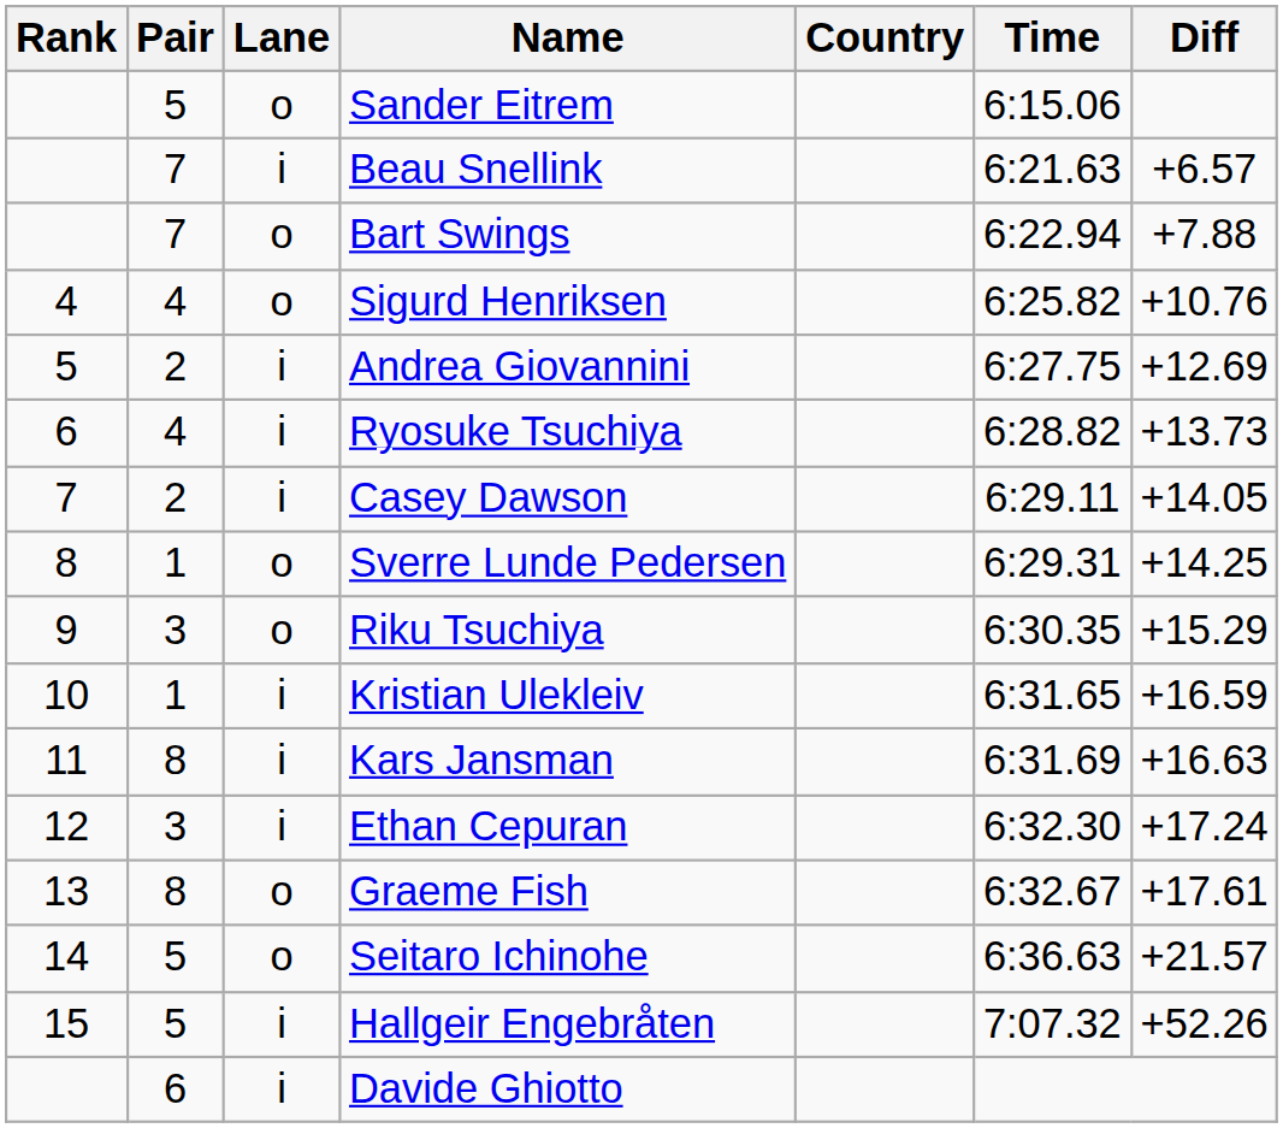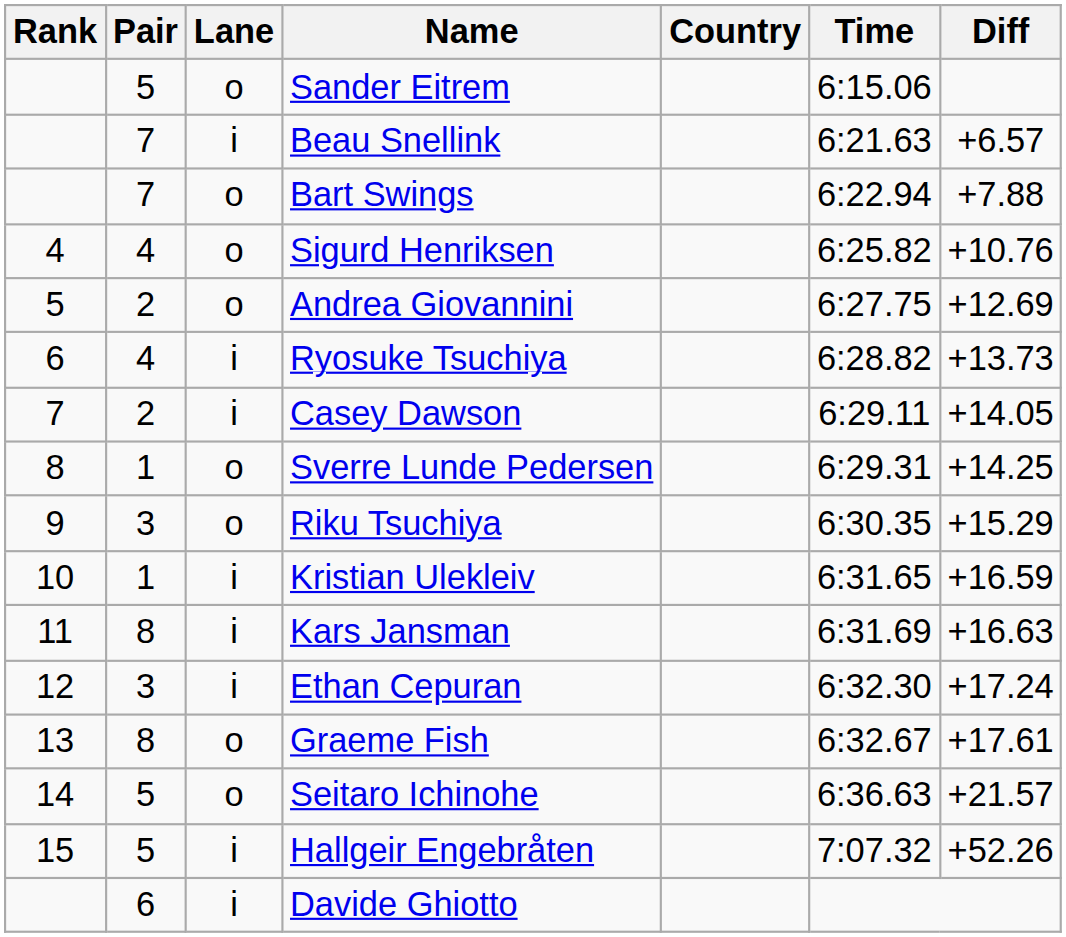Andrea Giovannini | Lane: i -> o
